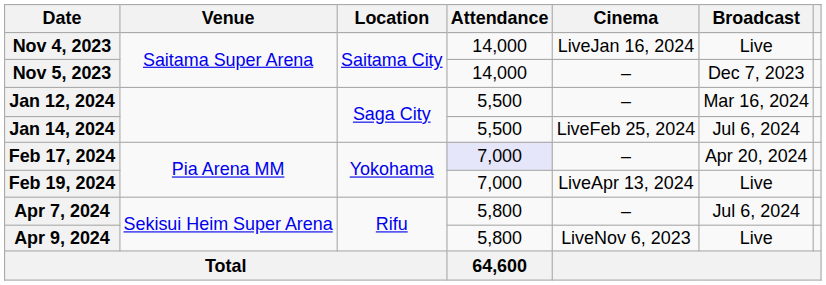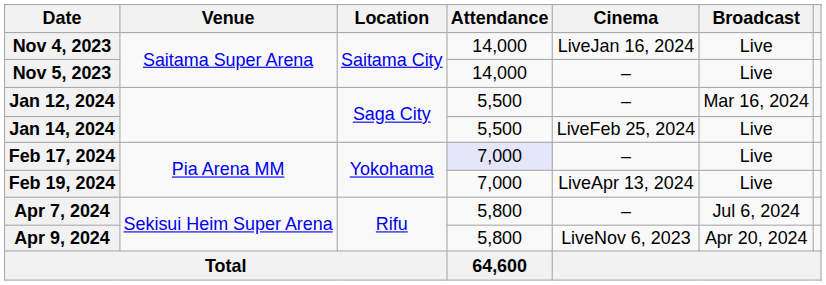Nov 5, 2023 | Broadcast: Dec 7, 2023 -> Live
Jan 14, 2024 | Broadcast: Jul 6, 2024 -> Live
Feb 17, 2024 | Broadcast: Apr 20, 2024 -> Live
Apr 9, 2024 | Broadcast: Live -> Apr 20, 2024
